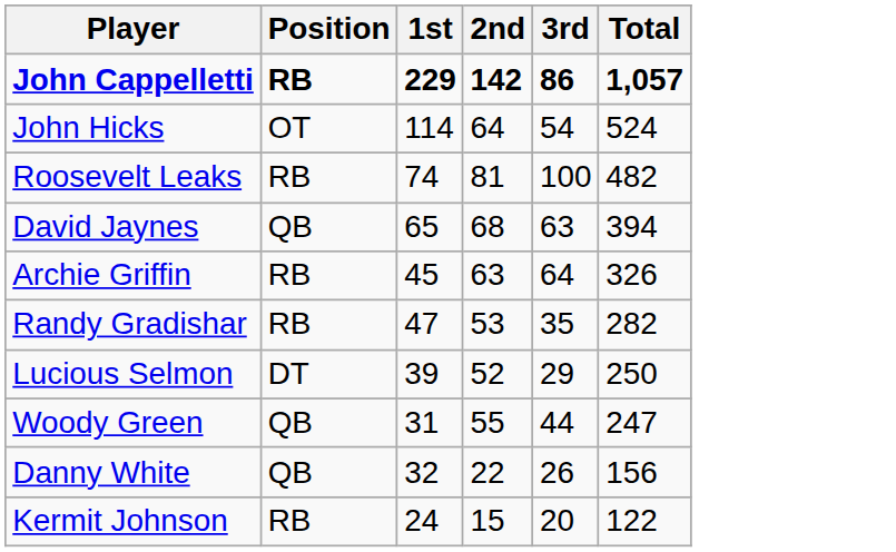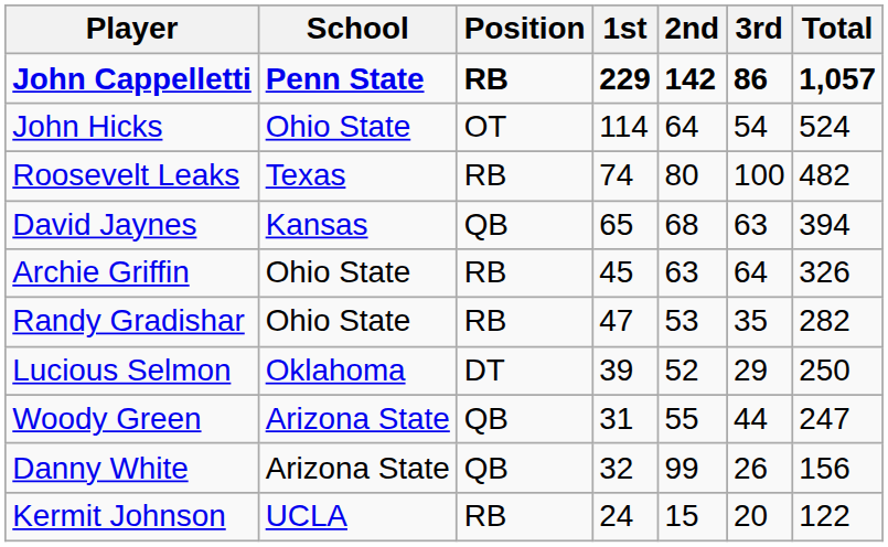+ column: School | Penn State | Ohio State | Texas | Kansas | Ohio State | Ohio State | Oklahoma | Arizona State | Arizona State | UCLA
Roosevelt Leaks | 2nd: 81 -> 80
Danny White | 2nd: 22 -> 99
